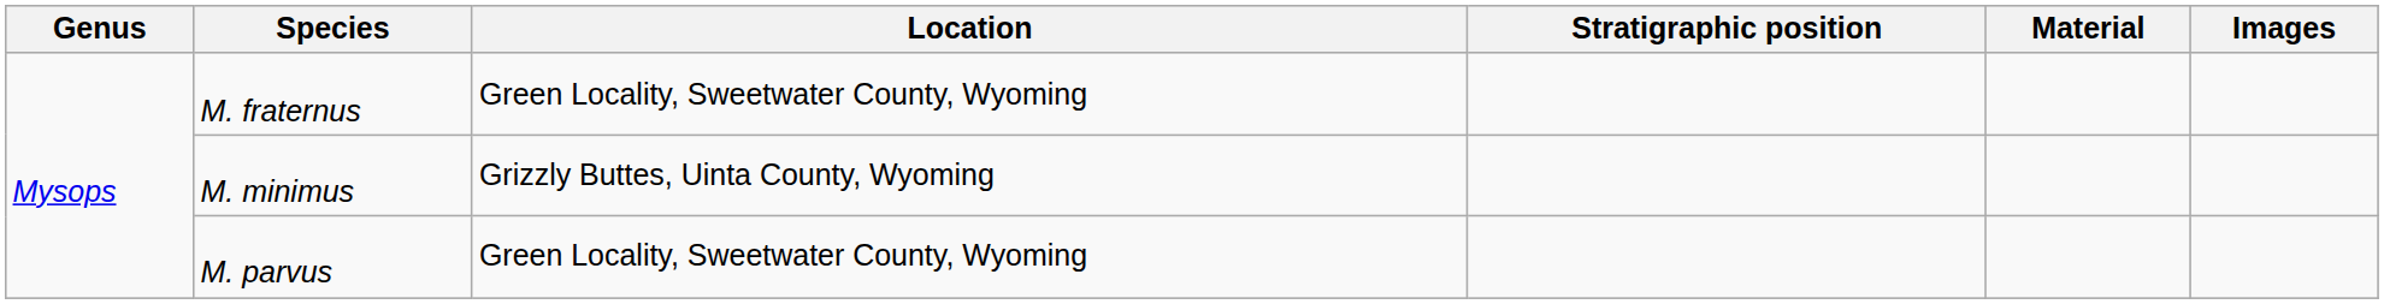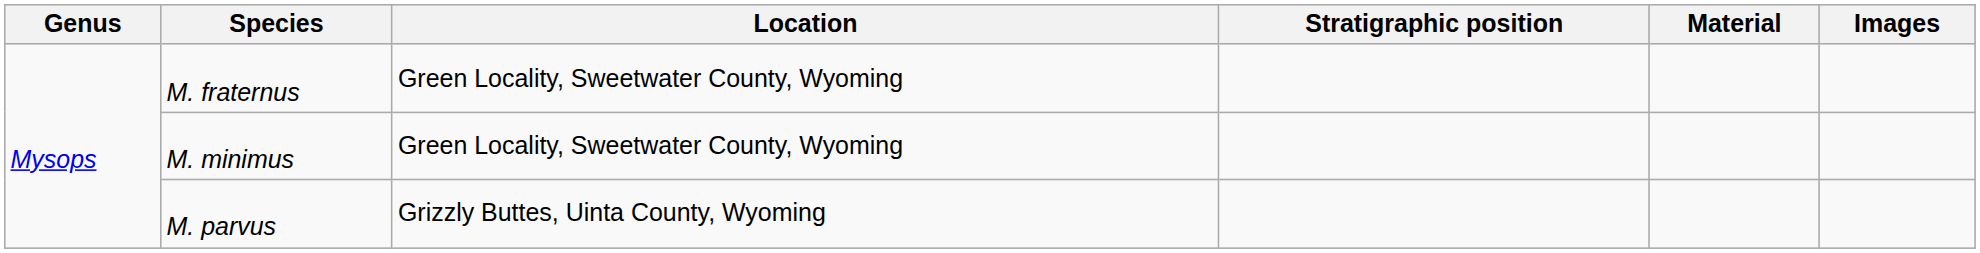M. minimus | Location: Grizzly Buttes, Uinta County, Wyoming -> Green Locality, Sweetwater County, Wyoming
M. parvus | Location: Green Locality, Sweetwater County, Wyoming -> Grizzly Buttes, Uinta County, Wyoming
